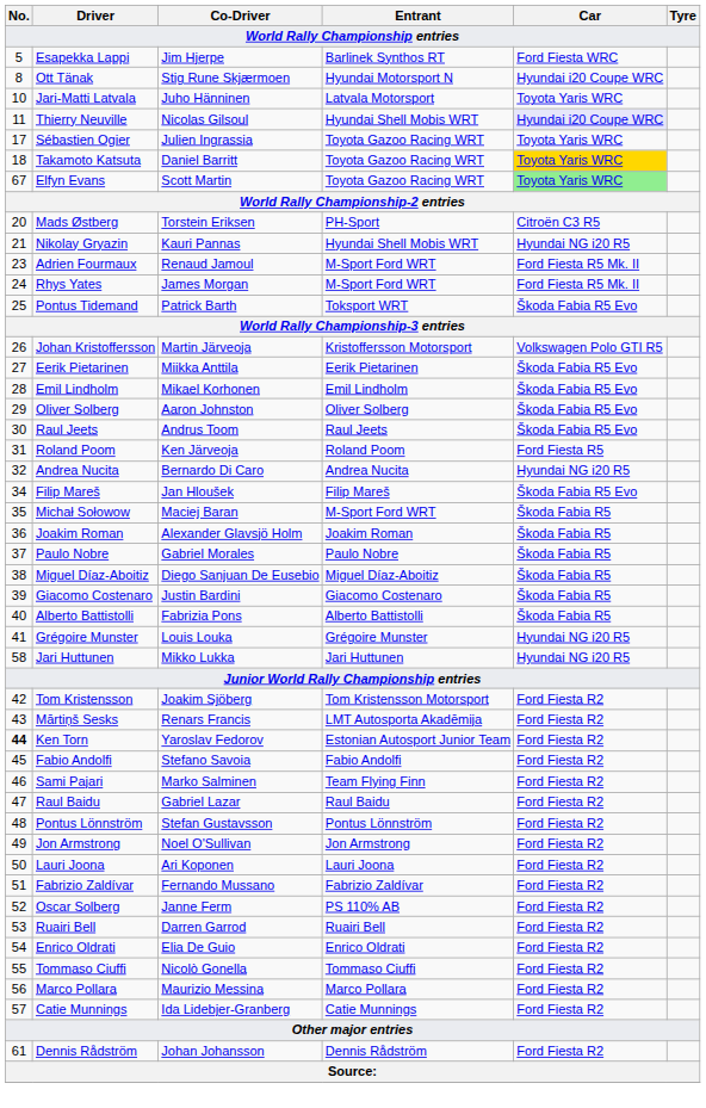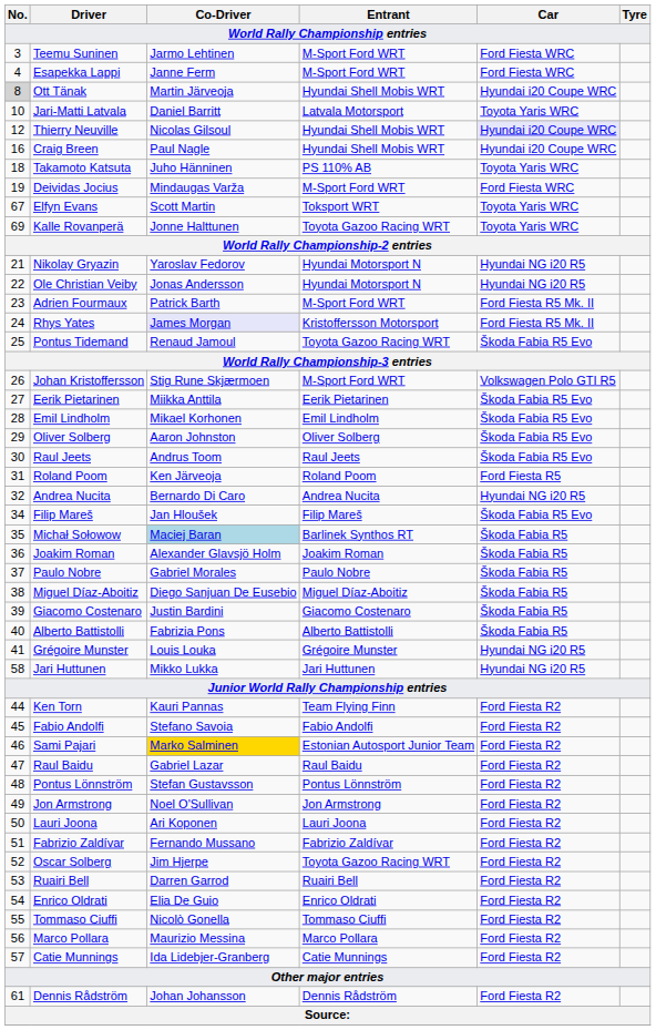+ row: 3 | Teemu Suninen | Jarmo Lehtinen | M-Sport Ford WRT | Ford Fiesta WRC
Esapekka Lappi | No.: 5 -> 4
Esapekka Lappi | Co-Driver: Jim Hjerpe -> Janne Ferm
Esapekka Lappi | Entrant: Barlinek Synthos RT -> M-Sport Ford WRT
Ott Tänak | No.: no background -> lightgrey background
Ott Tänak | Co-Driver: Stig Rune Skjærmoen -> Martin Järveoja
Ott Tänak | Entrant: Hyundai Motorsport N -> Hyundai Shell Mobis WRT
Jari-Matti Latvala | Co-Driver: Juho Hänninen -> Daniel Barritt
Thierry Neuville | No.: 11 -> 12
+ row: 16 | Craig Breen | Paul Nagle | Hyundai Shell Mobis WRT | Hyundai i20 Coupe WRC
- row: 17 | Sébastien Ogier | Julien Ingrassia | Toyota Gazoo Racing WRT | Toyota Yaris WRC
Takamoto Katsuta | Co-Driver: Daniel Barritt -> Juho Hänninen
Takamoto Katsuta | Entrant: Toyota Gazoo Racing WRT -> PS 110% AB
Takamoto Katsuta | Car: gold background -> no background
+ row: 19 | Deividas Jocius | Mindaugas Varža | M-Sport Ford WRT | Ford Fiesta WRC
Elfyn Evans | Entrant: Toyota Gazoo Racing WRT -> Toksport WRT
Elfyn Evans | Car: lightgreen background -> no background
+ row: 69 | Kalle Rovanperä | Jonne Halttunen | Toyota Gazoo Racing WRT | Toyota Yaris WRC
- row: 20 | Mads Østberg | Torstein Eriksen | PH-Sport | Citroën C3 R5
Nikolay Gryazin | Co-Driver: Kauri Pannas -> Yaroslav Fedorov
Nikolay Gryazin | Entrant: Hyundai Shell Mobis WRT -> Hyundai Motorsport N
+ row: 22 | Ole Christian Veiby | Jonas Andersson | Hyundai Motorsport N | Hyundai NG i20 R5
Adrien Fourmaux | Co-Driver: Renaud Jamoul -> Patrick Barth
Rhys Yates | Co-Driver: no background -> lavender background
Rhys Yates | Entrant: M-Sport Ford WRT -> Kristoffersson Motorsport
Pontus Tidemand | Co-Driver: Patrick Barth -> Renaud Jamoul
Pontus Tidemand | Entrant: Toksport WRT -> Toyota Gazoo Racing WRT
Johan Kristoffersson | Co-Driver: Martin Järveoja -> Stig Rune Skjærmoen
Johan Kristoffersson | Entrant: Kristoffersson Motorsport -> M-Sport Ford WRT
Michał Sołowow | Co-Driver: no background -> lightblue background
Michał Sołowow | Entrant: M-Sport Ford WRT -> Barlinek Synthos RT
- row: 42 | Tom Kristensson | Joakim Sjöberg | Tom Kristensson Motorsport | Ford Fiesta R2
- row: 43 | Mārtiņš Sesks | Renars Francis | LMT Autosporta Akadēmija | Ford Fiesta R2
Ken Torn | No.: bold -> normal
Ken Torn | Co-Driver: Yaroslav Fedorov -> Kauri Pannas
Ken Torn | Entrant: Estonian Autosport Junior Team -> Team Flying Finn
Sami Pajari | Co-Driver: no background -> gold background
Sami Pajari | Entrant: Team Flying Finn -> Estonian Autosport Junior Team
Oscar Solberg | Co-Driver: Janne Ferm -> Jim Hjerpe
Oscar Solberg | Entrant: PS 110% AB -> Toyota Gazoo Racing WRT
